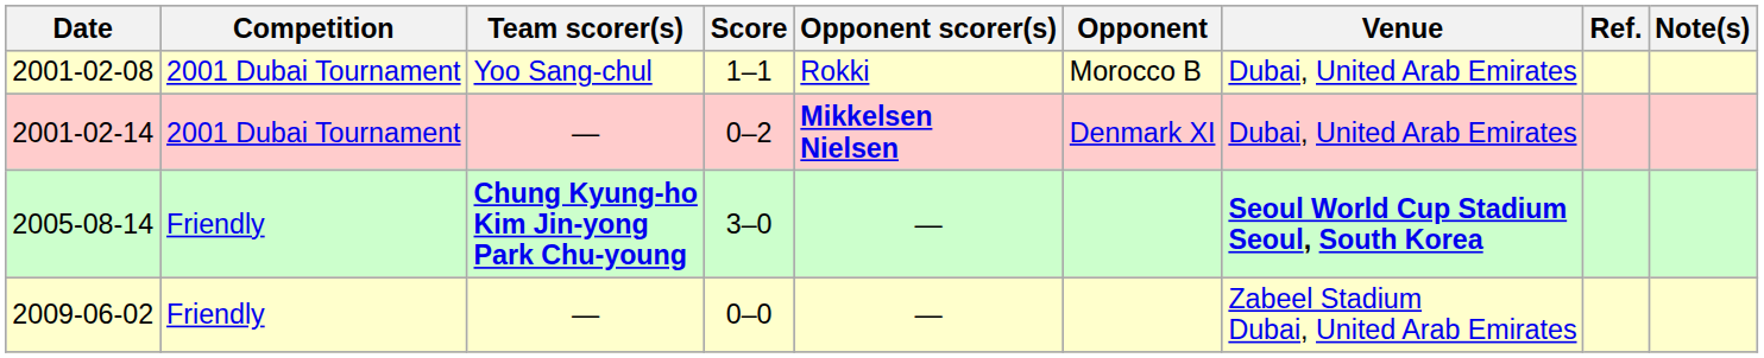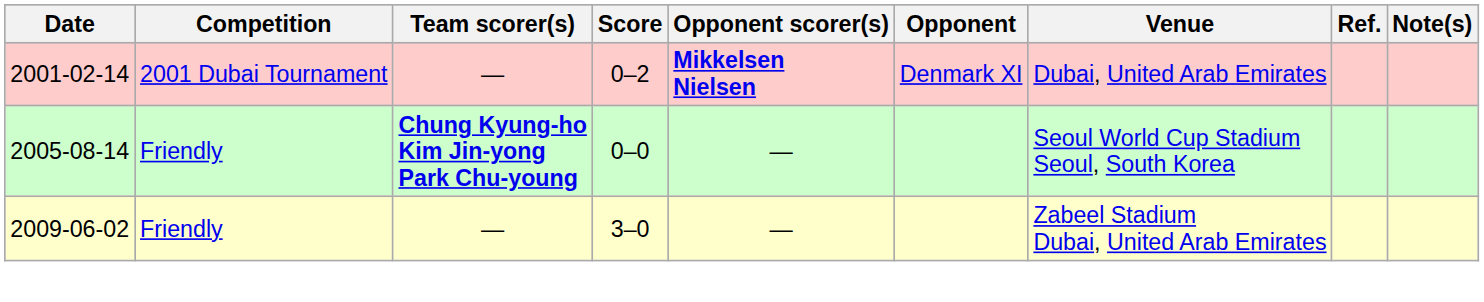- row: 2001-02-08 | 2001 Dubai Tournament | Yoo Sang-chul | 1–1 | Rokki | Morocco B | Dubai, United Arab Emirates
2005-08-14 | Score: 3–0 -> 0–0
2005-08-14 | Venue: bold -> normal
2009-06-02 | Score: 0–0 -> 3–0
